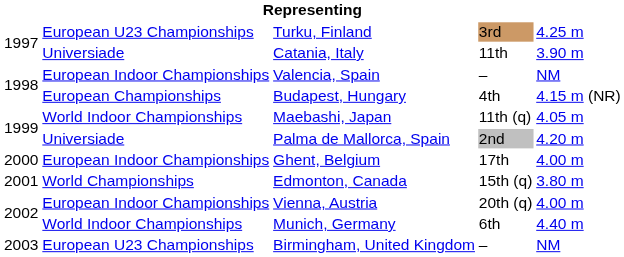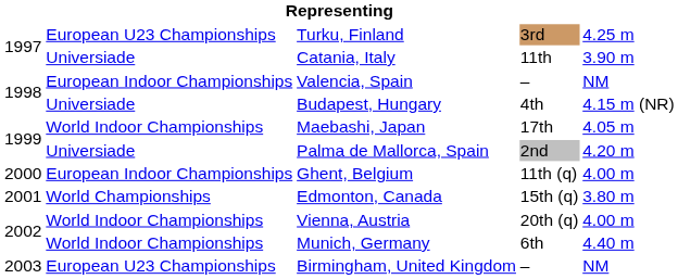Budapest, Hungary | column 2: European Championships -> Universiade
Maebashi, Japan | column 4: 11th (q) -> 17th
Ghent, Belgium | column 4: 17th -> 11th (q)
Vienna, Austria | column 2: European Indoor Championships -> World Indoor Championships
